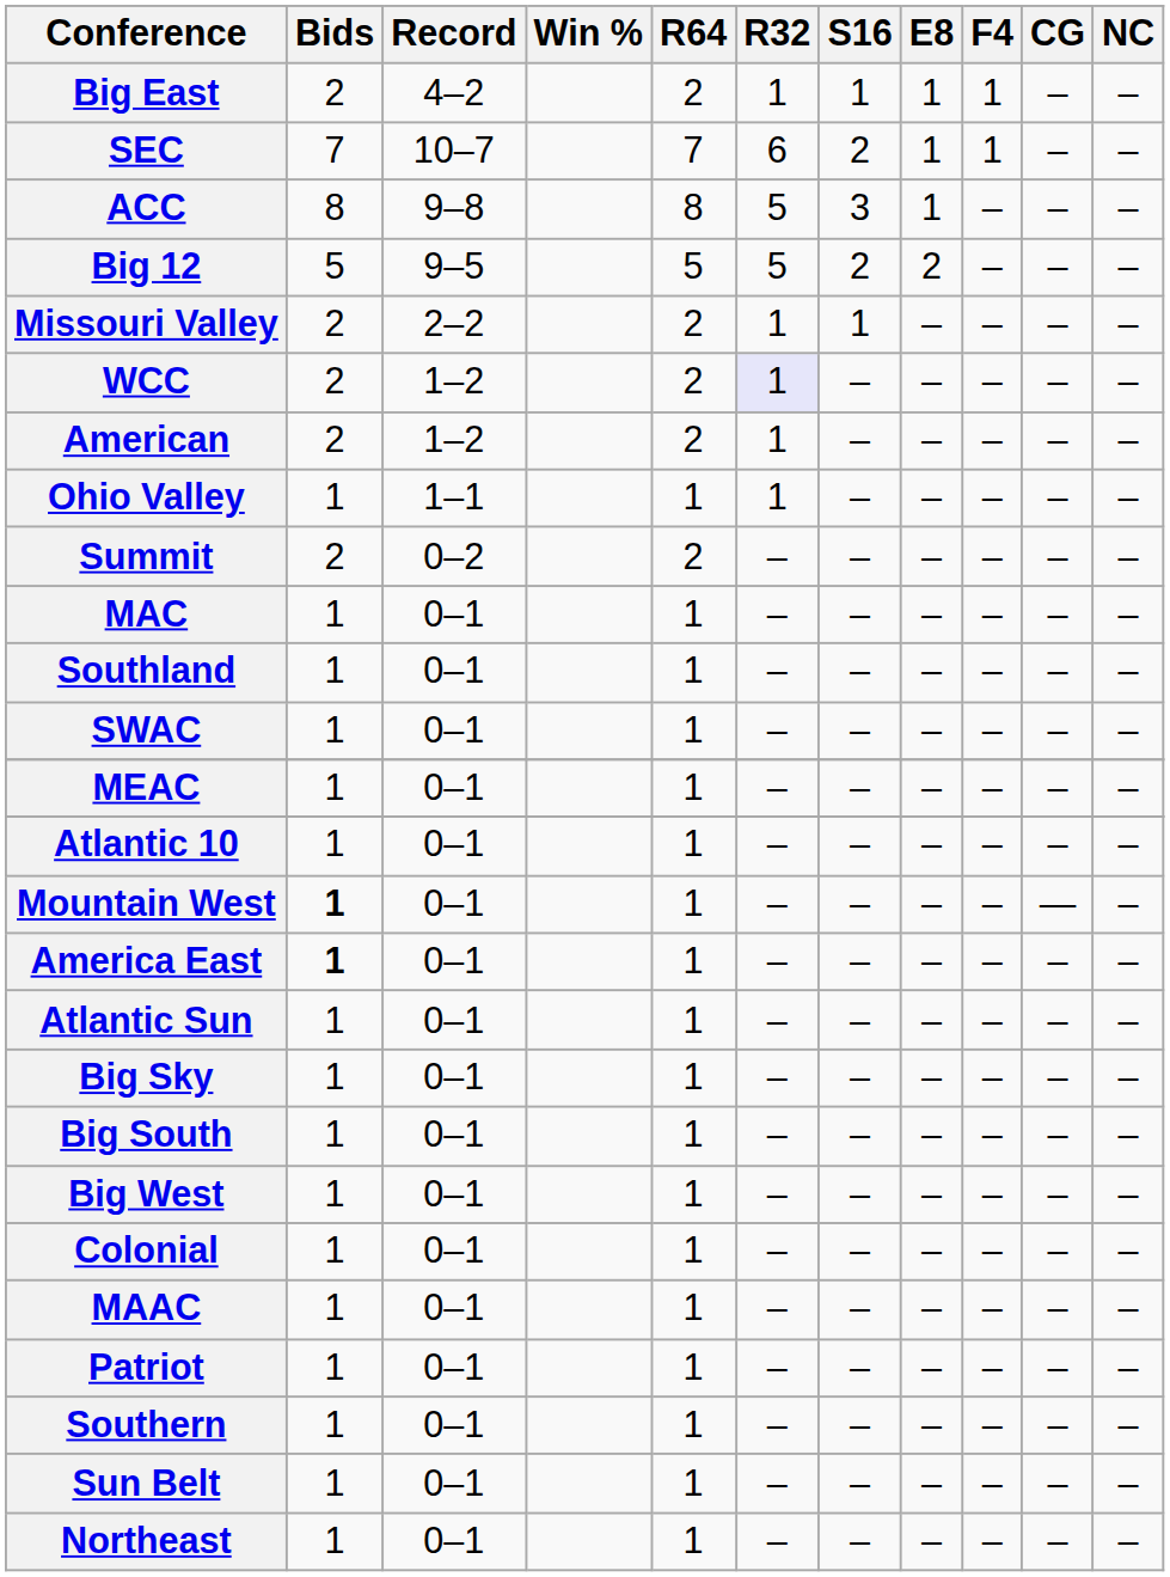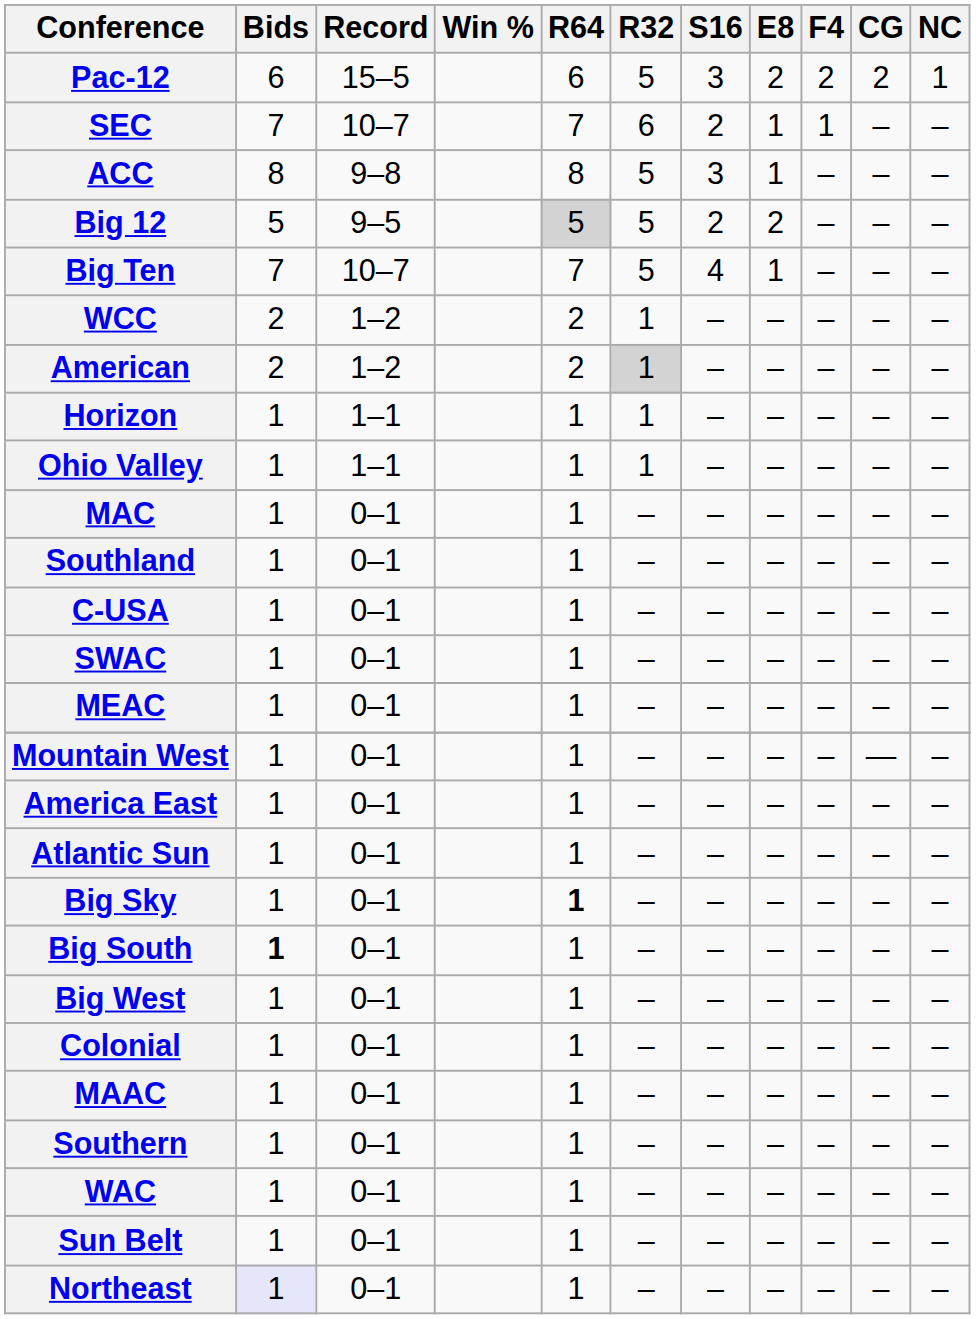+ row: Pac-12 | 6 | 15–5 | 6 | 5 | 3 | 2 | 2 | 2 | 1
- row: Big East | 2 | 4–2 | 2 | 1 | 1 | 1 | 1 | – | –
Big 12 | R64: no background -> lightgrey background
+ row: Big Ten | 7 | 10–7 | 7 | 5 | 4 | 1 | – | – | –
- row: Missouri Valley | 2 | 2–2 | 2 | 1 | 1 | – | – | – | –
WCC | R32: lavender background -> no background
American | R32: no background -> lightgrey background
+ row: Horizon | 1 | 1–1 | 1 | 1 | – | – | – | – | –
- row: Summit | 2 | 0–2 | 2 | – | – | – | – | – | –
+ row: C-USA | 1 | 0–1 | 1 | – | – | – | – | – | –
- row: Atlantic 10 | 1 | 0–1 | 1 | – | – | – | – | – | –
Mountain West | Bids: bold -> normal
America East | Bids: bold -> normal
Big Sky | R64: normal -> bold
Big South | Bids: normal -> bold
- row: Patriot | 1 | 0–1 | 1 | – | – | – | – | – | –
+ row: WAC | 1 | 0–1 | 1 | – | – | – | – | – | –
Northeast | Bids: no background -> lavender background
